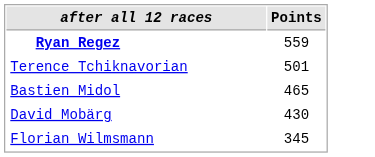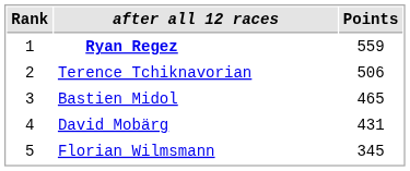+ column: Rank | 1 | 2 | 3 | 4 | 5
Terence Tchiknavorian | Points: 501 -> 506
David Mobärg | Points: 430 -> 431
